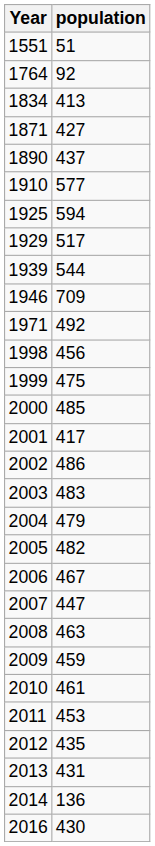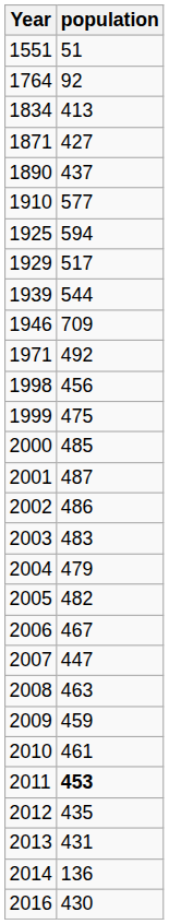2001 | population: 417 -> 487
2011 | population: normal -> bold
